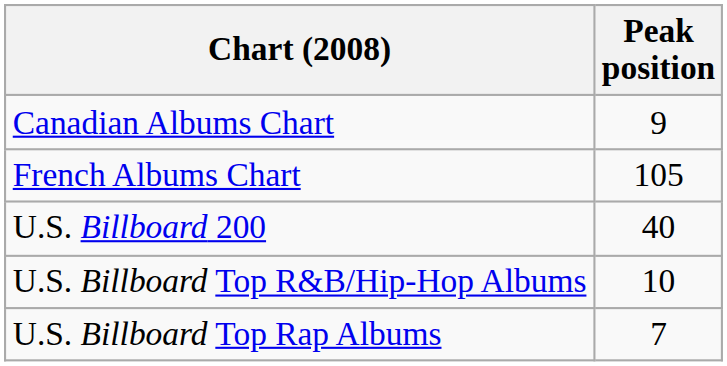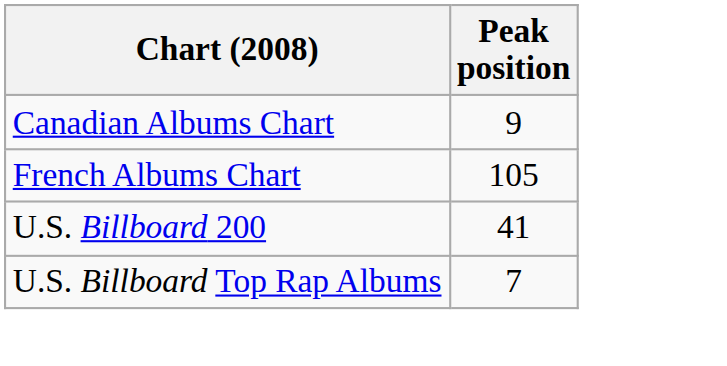U.S. Billboard 200 | Peak position: 40 -> 41
- row: U.S. Billboard Top R&B/Hip-Hop Albums | 10
